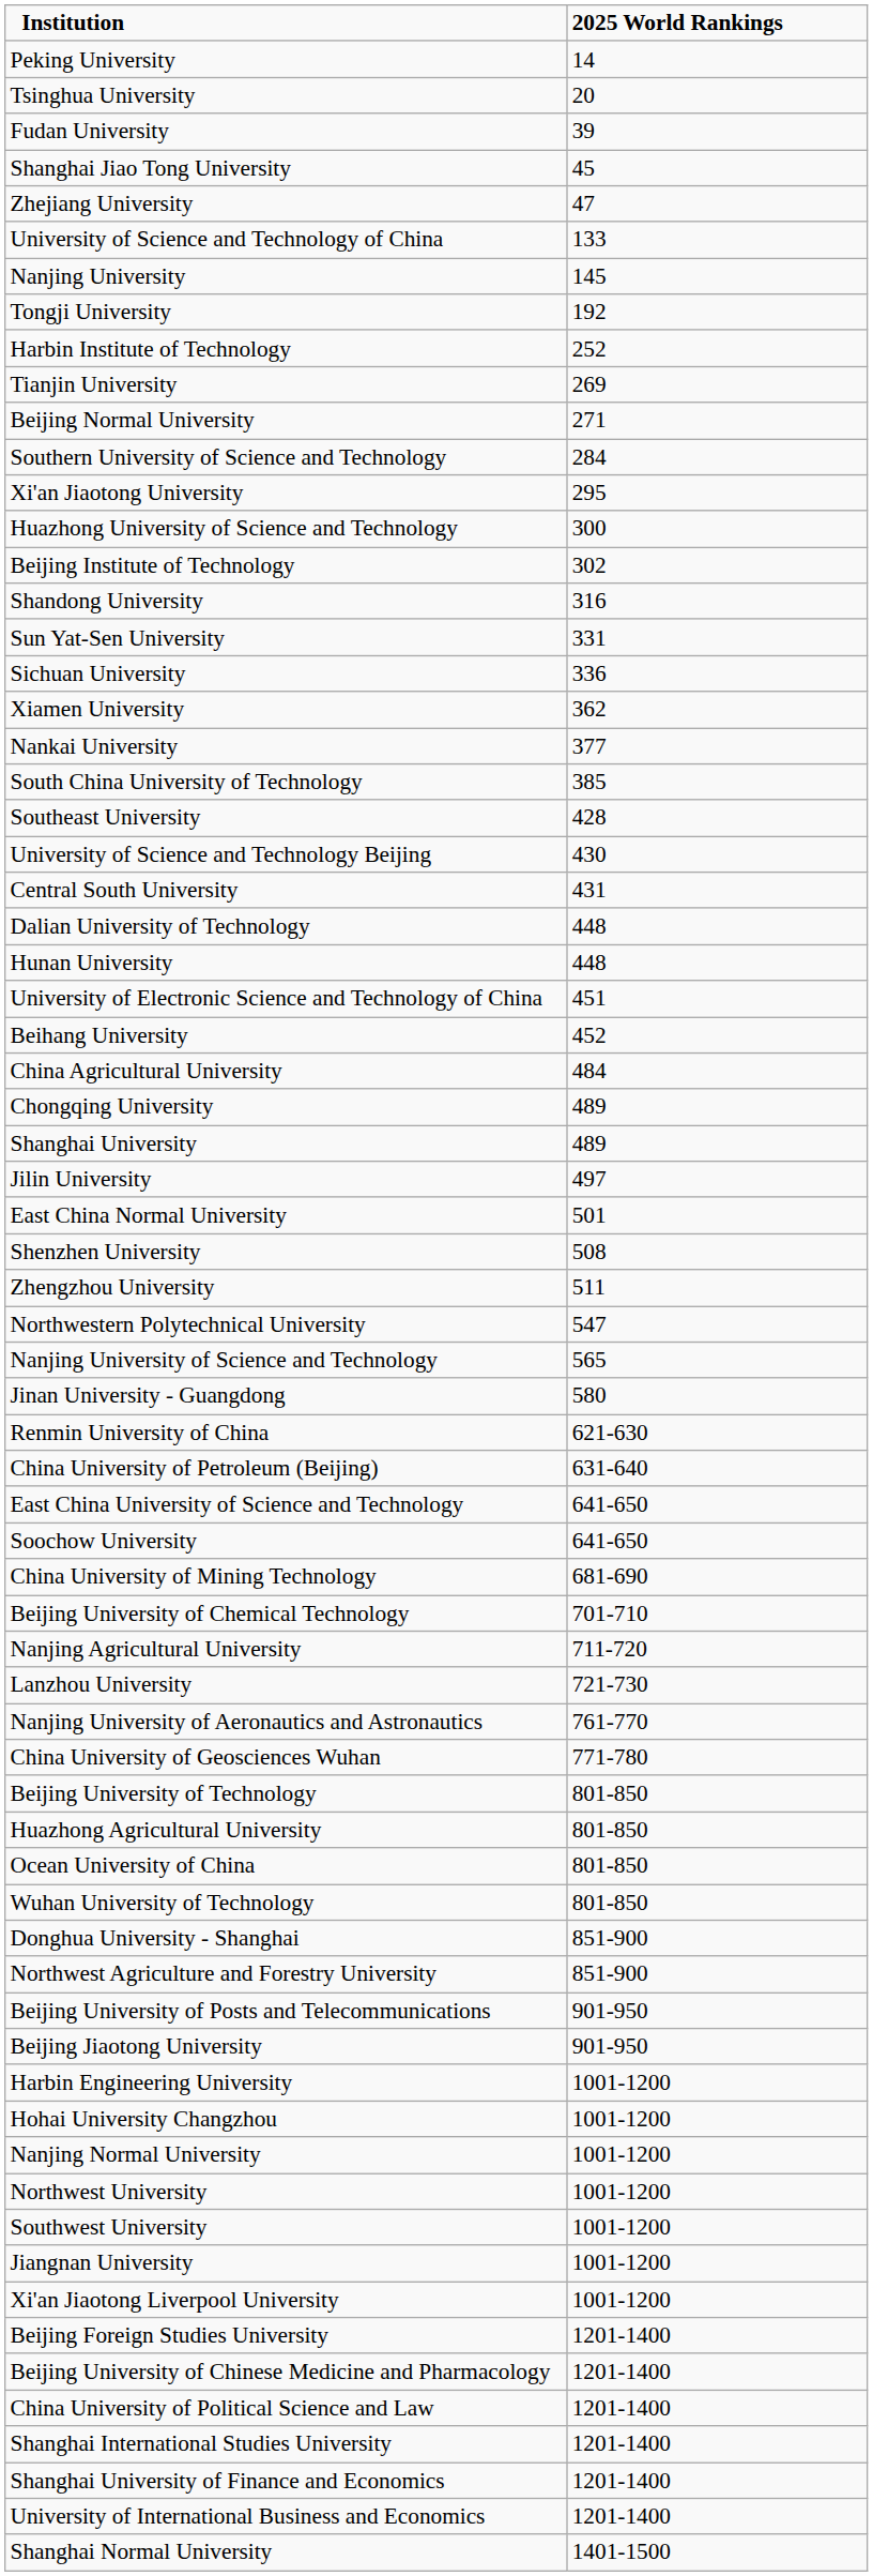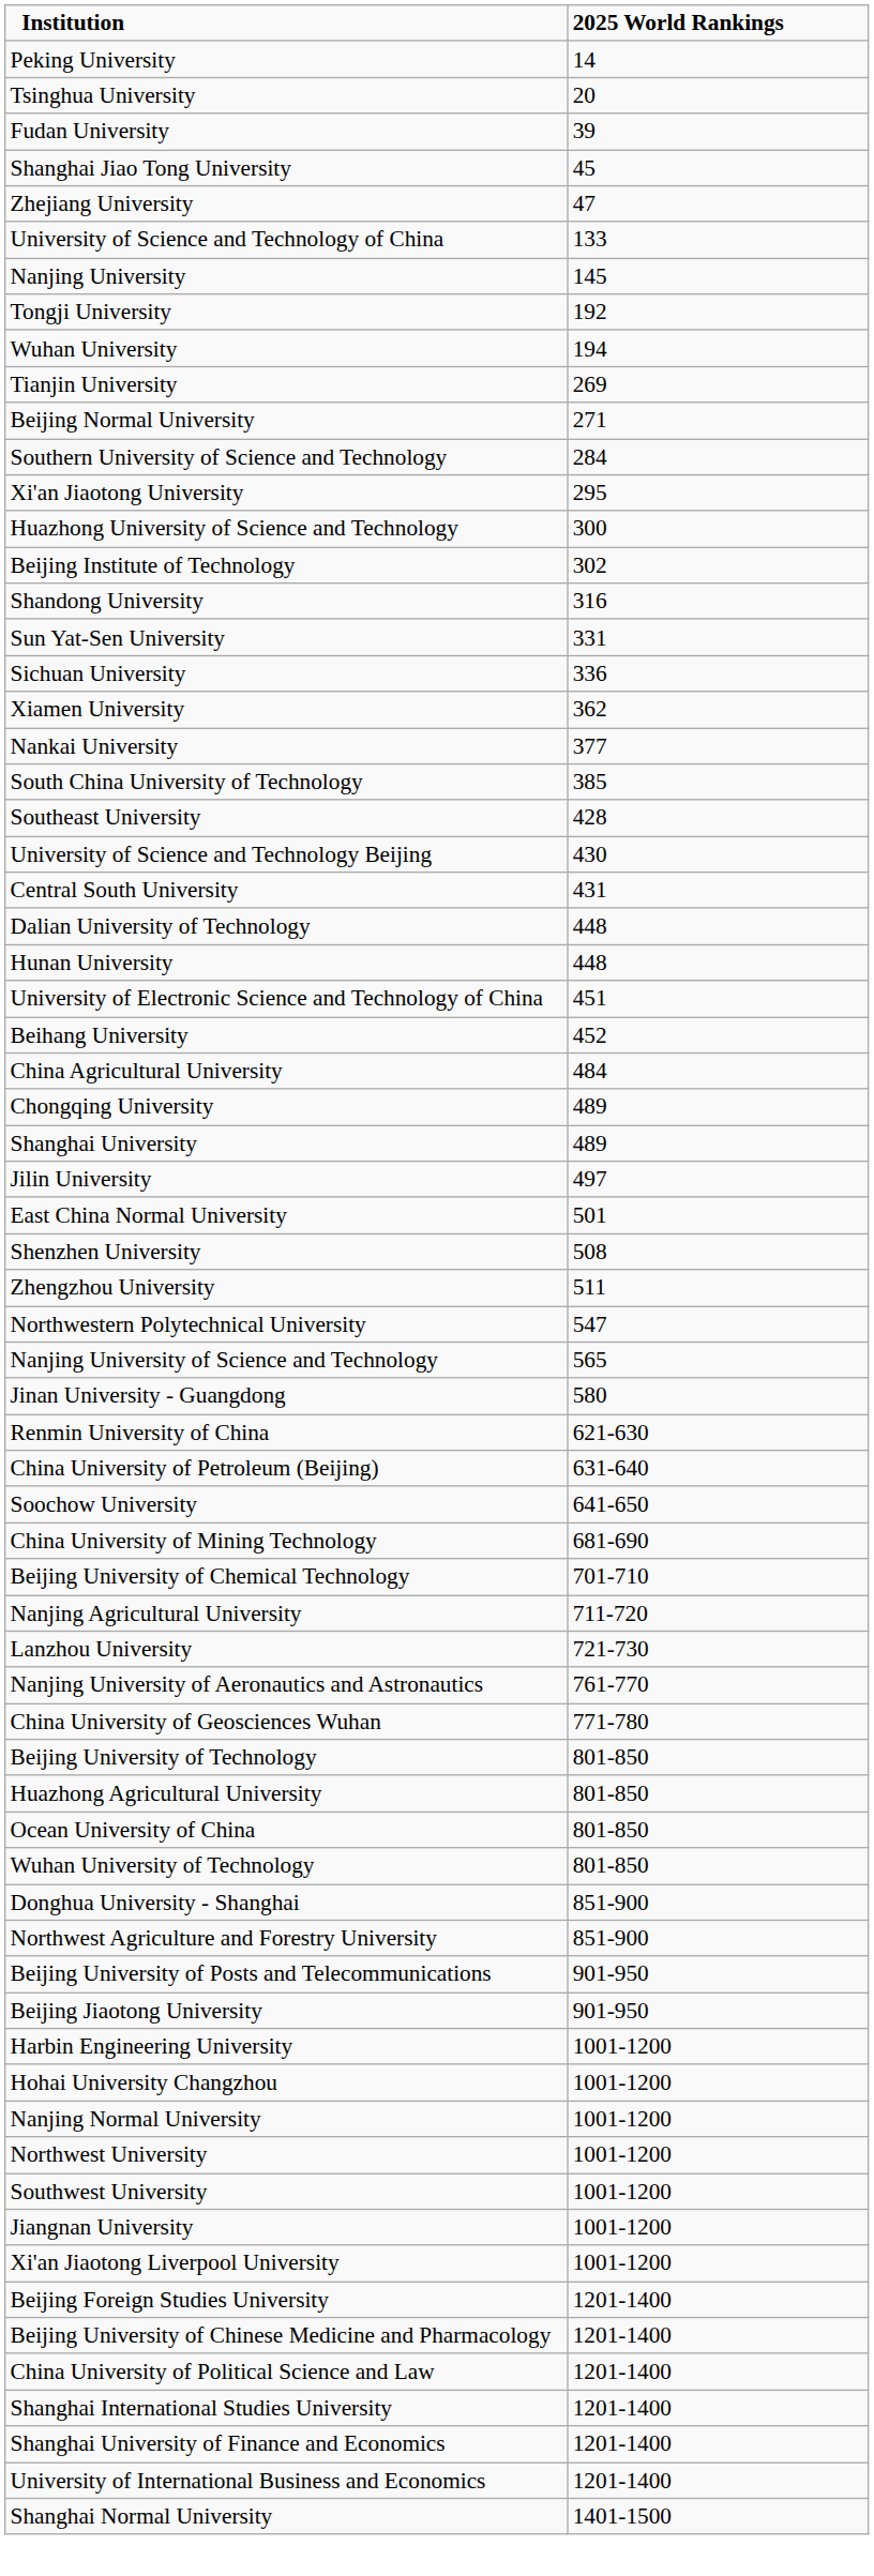+ row: Wuhan University | 194
- row: Harbin Institute of Technology | 252
- row: East China University of Science and Technology | 641-650
